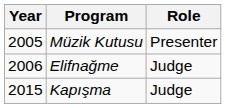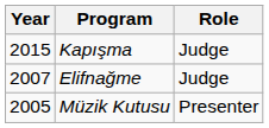rows swapped: Müzik Kutusu <-> Kapışma
Elifnağme | Year: 2006 -> 2007
